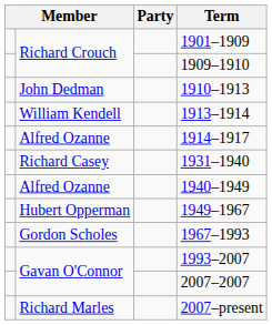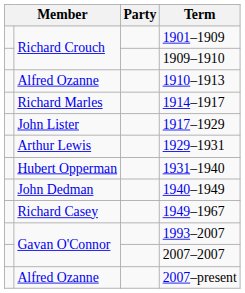1910–1913 | column 2: John Dedman -> Alfred Ozanne
- row: William Kendell | 1913–1914
1914–1917 | column 2: Alfred Ozanne -> Richard Marles
+ row: John Lister | 1917–1929
+ row: Arthur Lewis | 1929–1931
1931–1940 | column 2: Richard Casey -> Hubert Opperman
1940–1949 | column 2: Alfred Ozanne -> John Dedman
1949–1967 | column 2: Hubert Opperman -> Richard Casey
- row: Gordon Scholes | 1967–1993
2007–present | column 2: Richard Marles -> Alfred Ozanne
